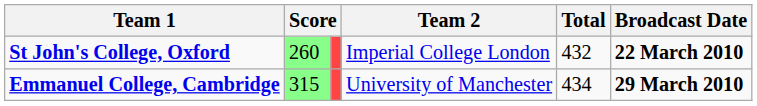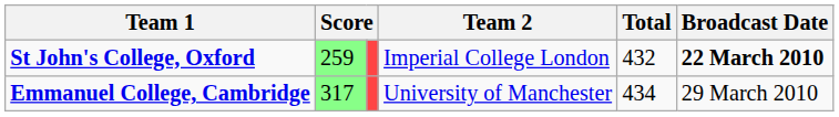St John's College, Oxford | column 2: 260 -> 259
Emmanuel College, Cambridge | column 2: 315 -> 317
Emmanuel College, Cambridge | Broadcast Date: bold -> normal
